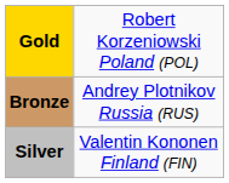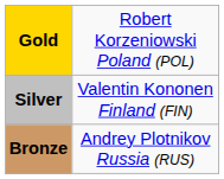rows swapped: Silver <-> Bronze
